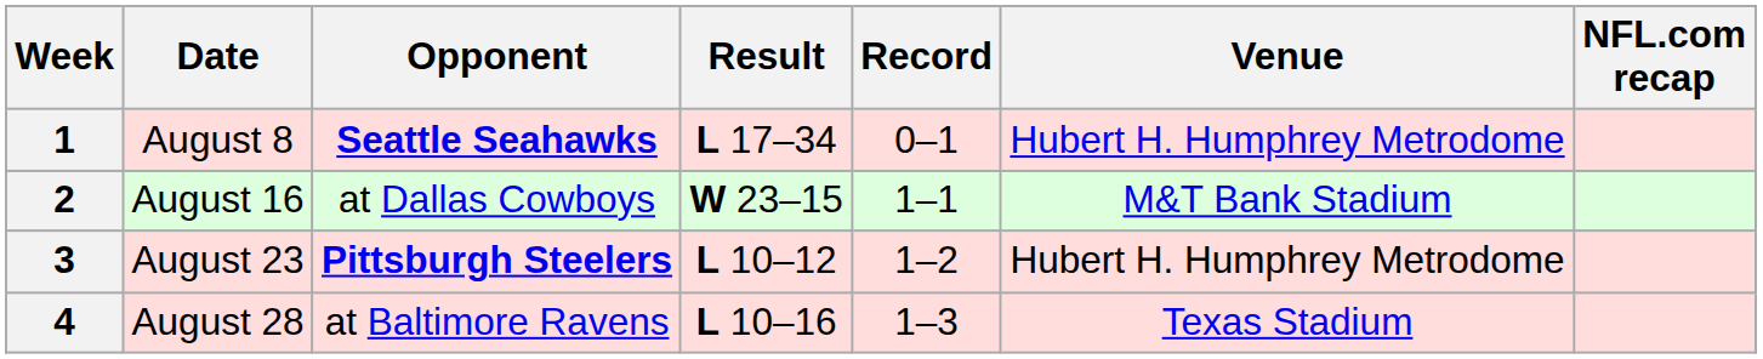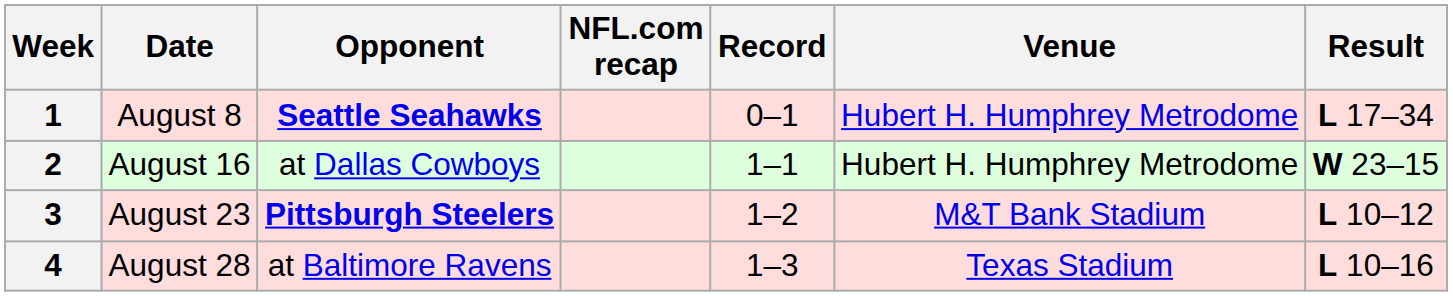columns swapped: Result <-> NFL.com recap
2 | Venue: M&T Bank Stadium -> Hubert H. Humphrey Metrodome
3 | Venue: Hubert H. Humphrey Metrodome -> M&T Bank Stadium
